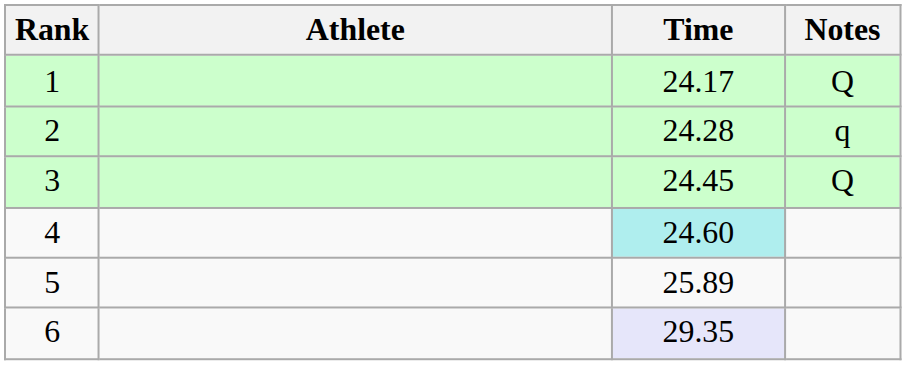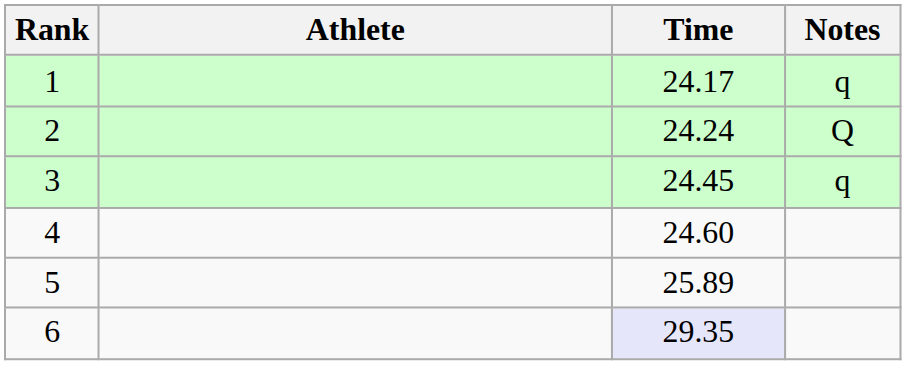1 | Notes: Q -> q
2 | Time: 24.28 -> 24.24
2 | Notes: q -> Q
3 | Notes: Q -> q
4 | Time: paleturquoise background -> no background
